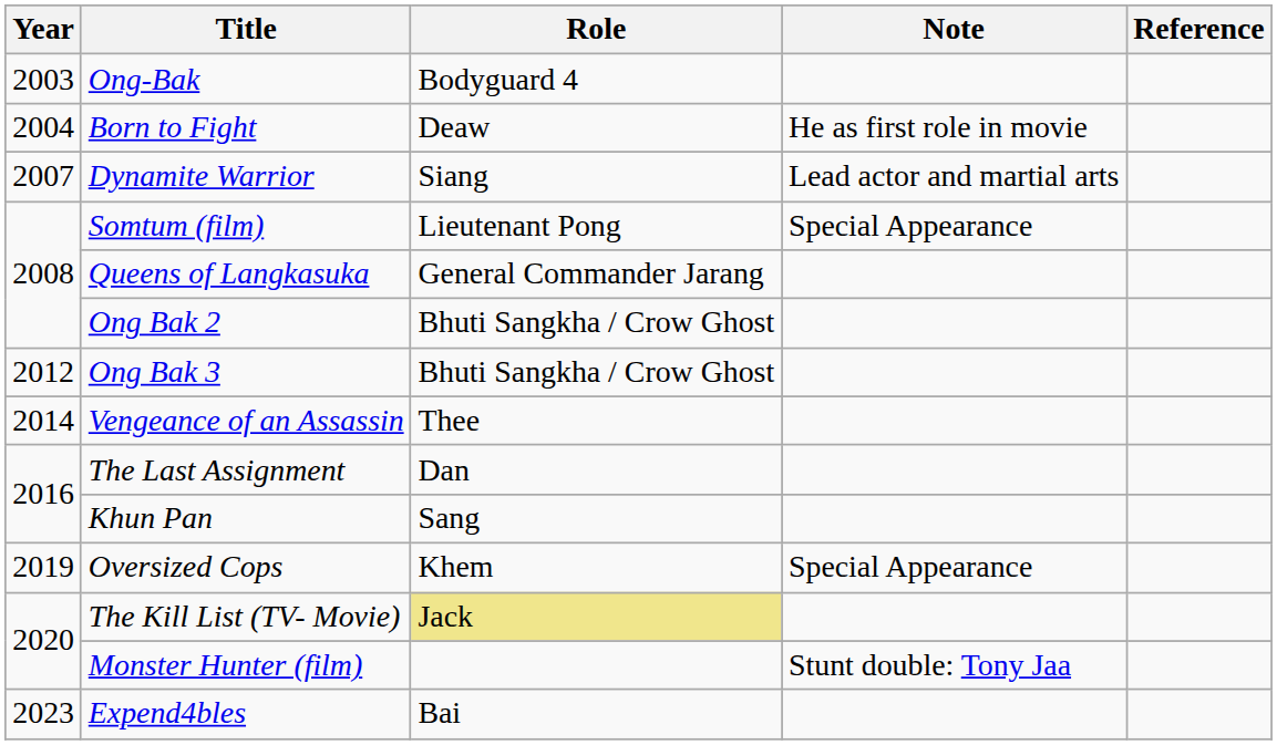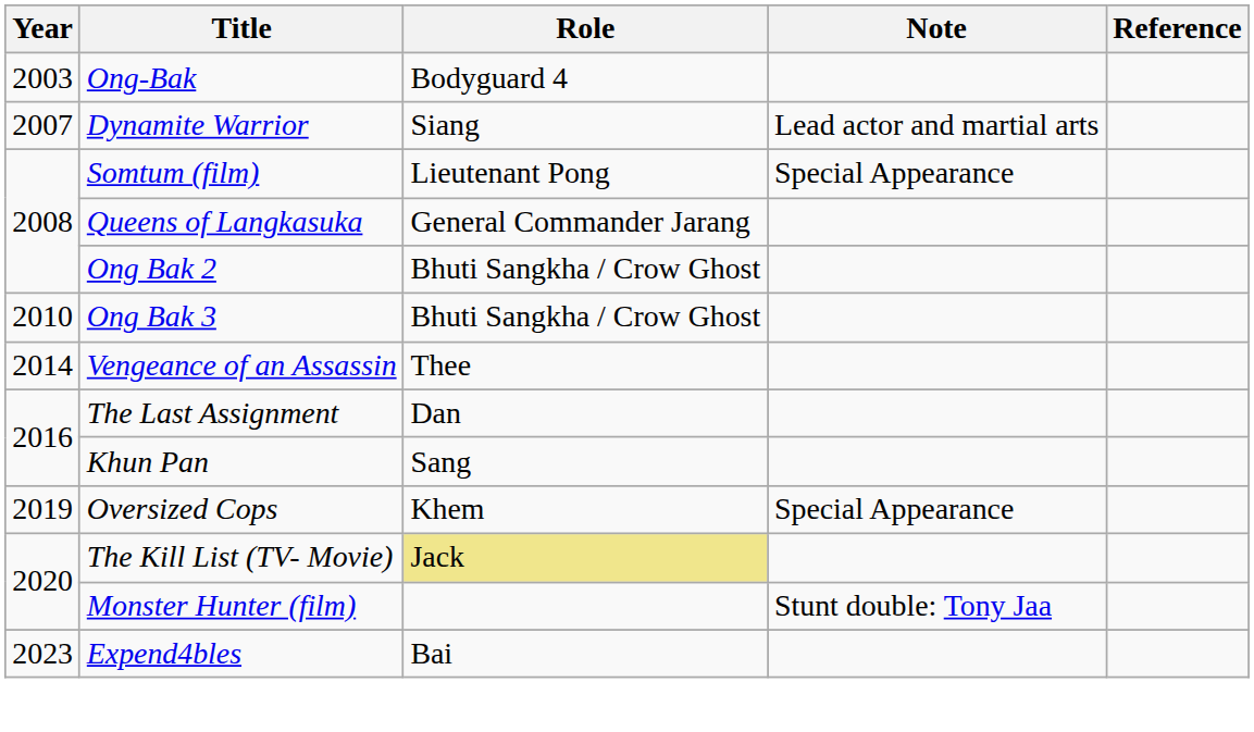- row: 2004 | Born to Fight | Deaw | He as first role in movie
Ong Bak 3 | Year: 2012 -> 2010
